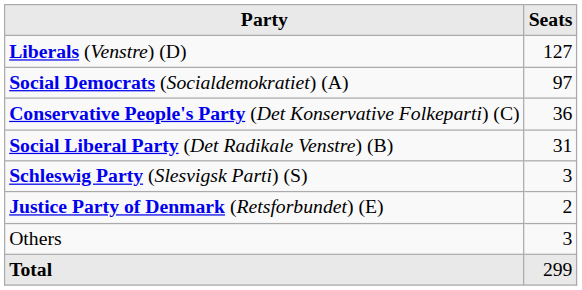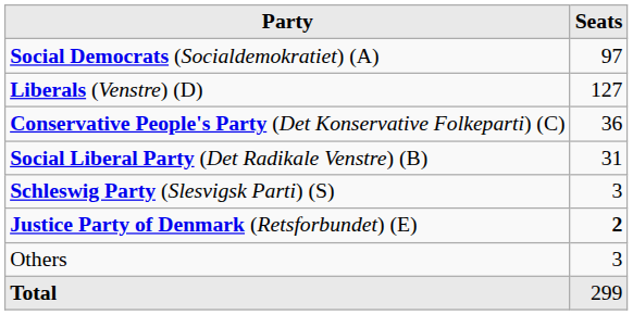rows swapped: Liberals (Venstre) (D) <-> Social Democrats (Socialdemokratiet) (A)
Justice Party of Denmark (Retsforbundet) (E) | Seats: normal -> bold
